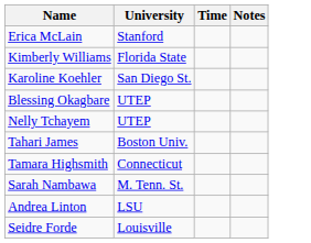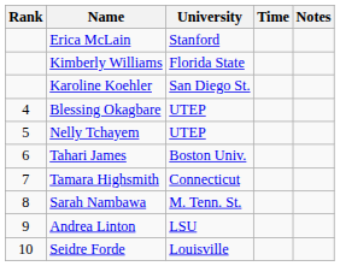+ column: Rank | 4 | 5 | 6 | 7 | 8 | 9 | 10
